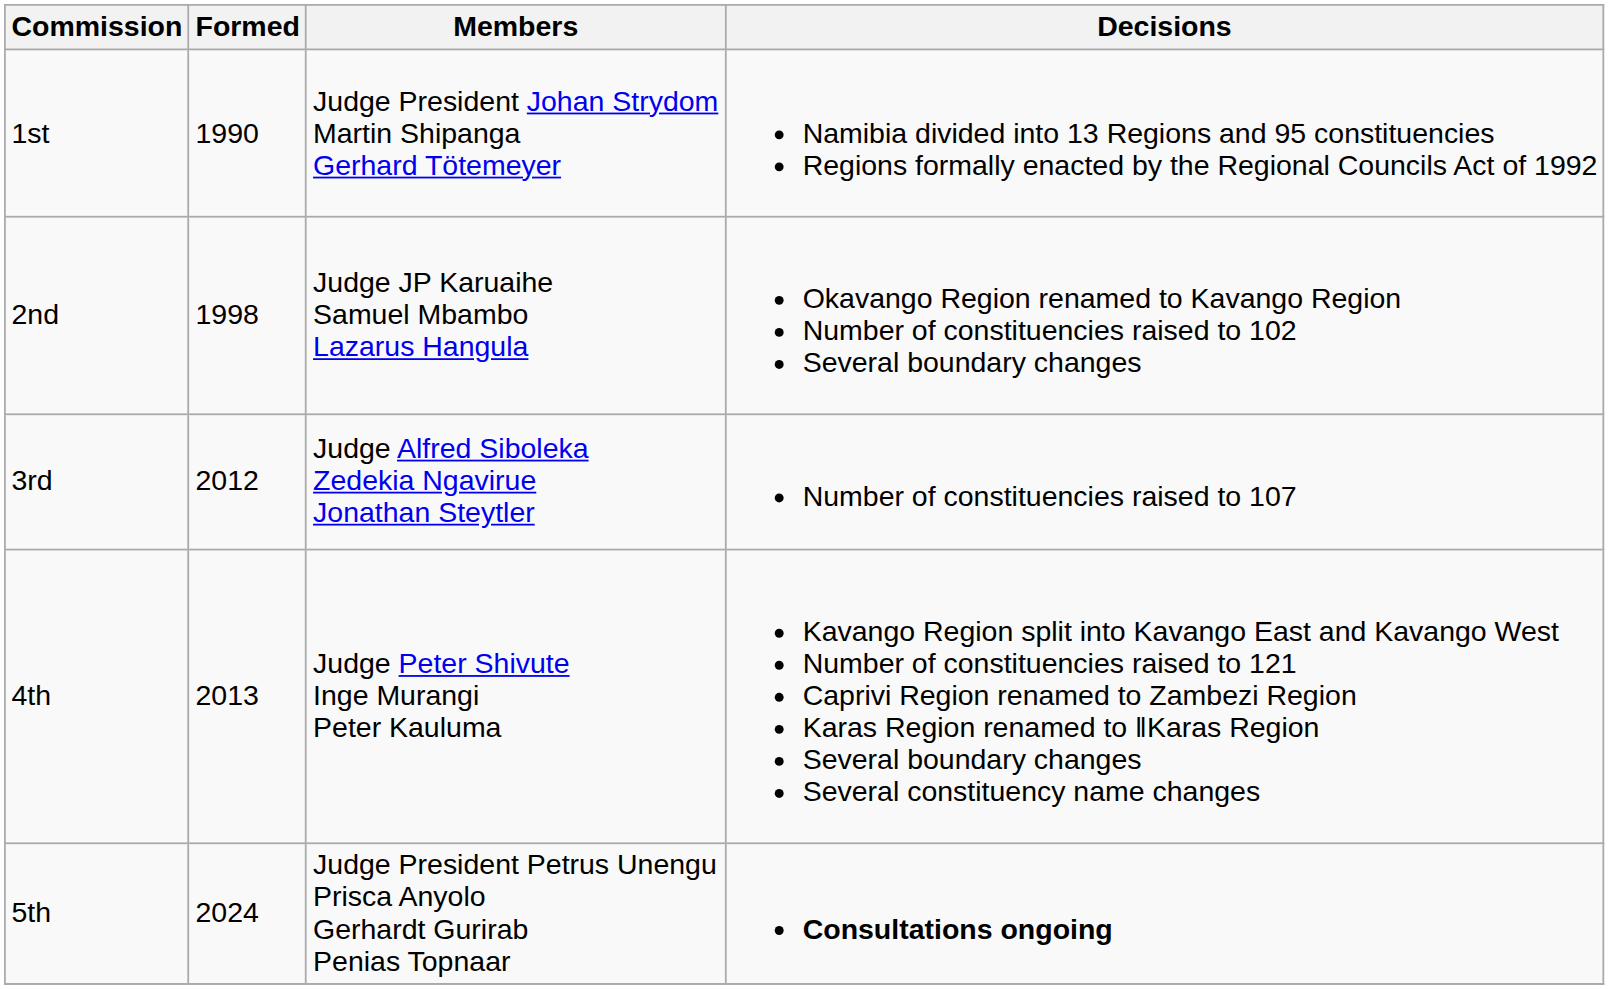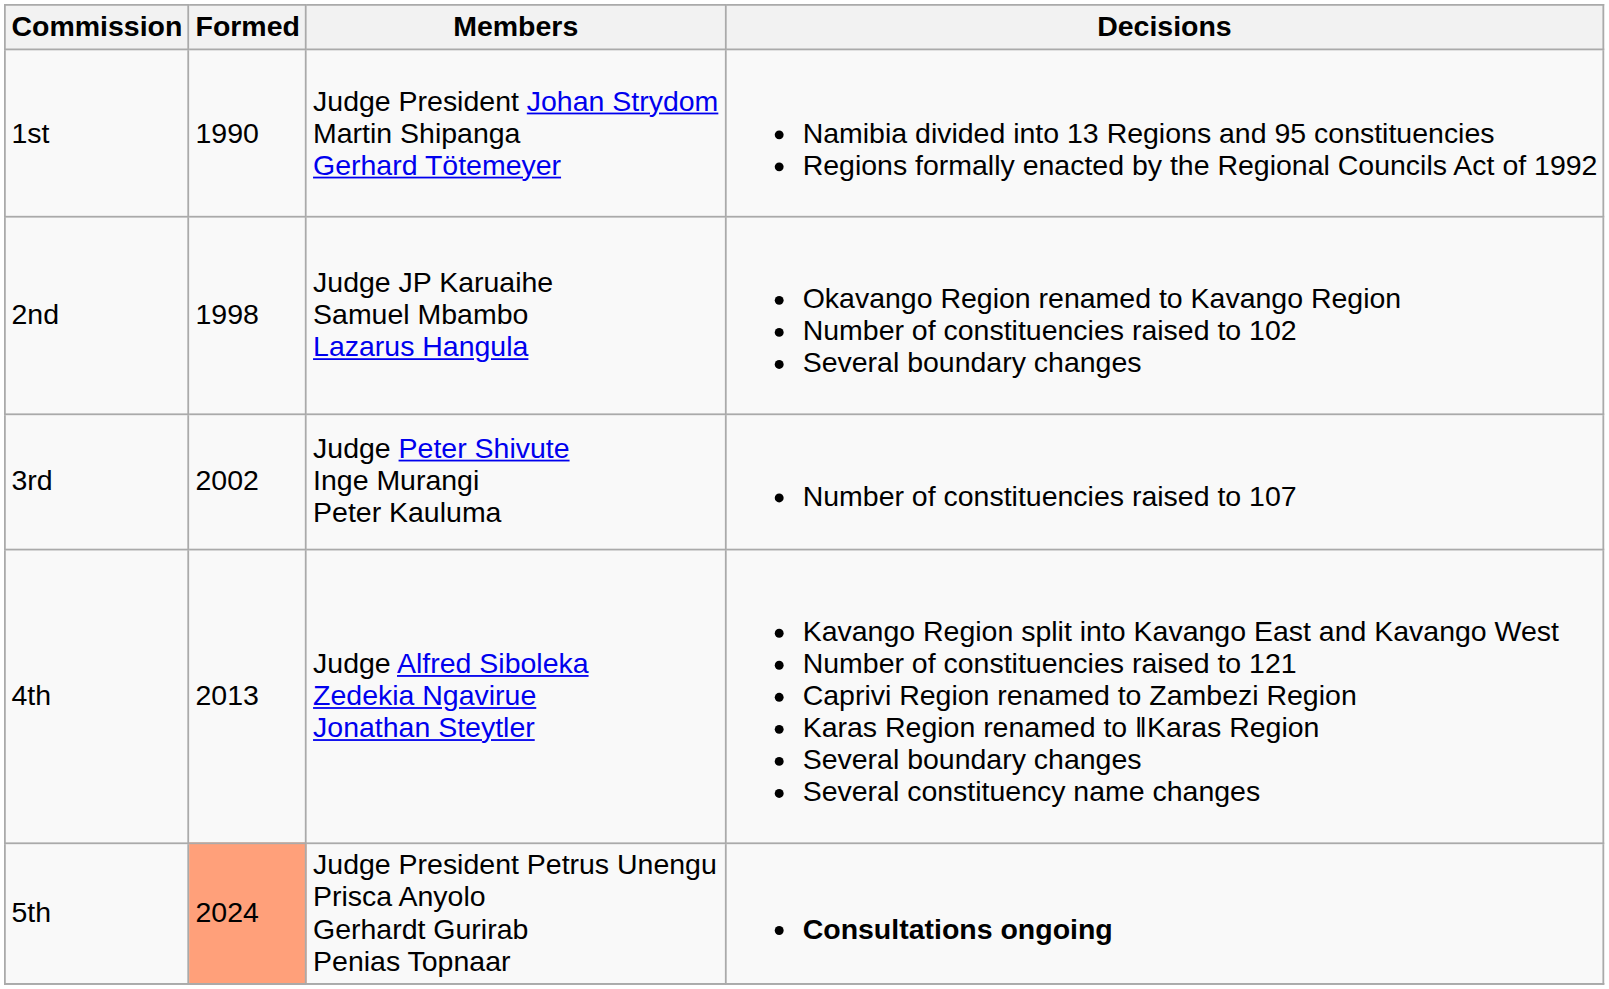3rd | Formed: 2012 -> 2002
3rd | Members: Judge Alfred Siboleka Zedekia Ngavirue Jonathan Steytler -> Judge Peter Shivute Inge Murangi Peter Kauluma
4th | Members: Judge Peter Shivute Inge Murangi Peter Kauluma -> Judge Alfred Siboleka Zedekia Ngavirue Jonathan Steytler
5th | Formed: no background -> lightsalmon background
